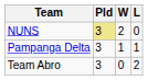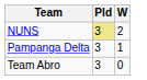- column: L | 0 | 1 | 2
